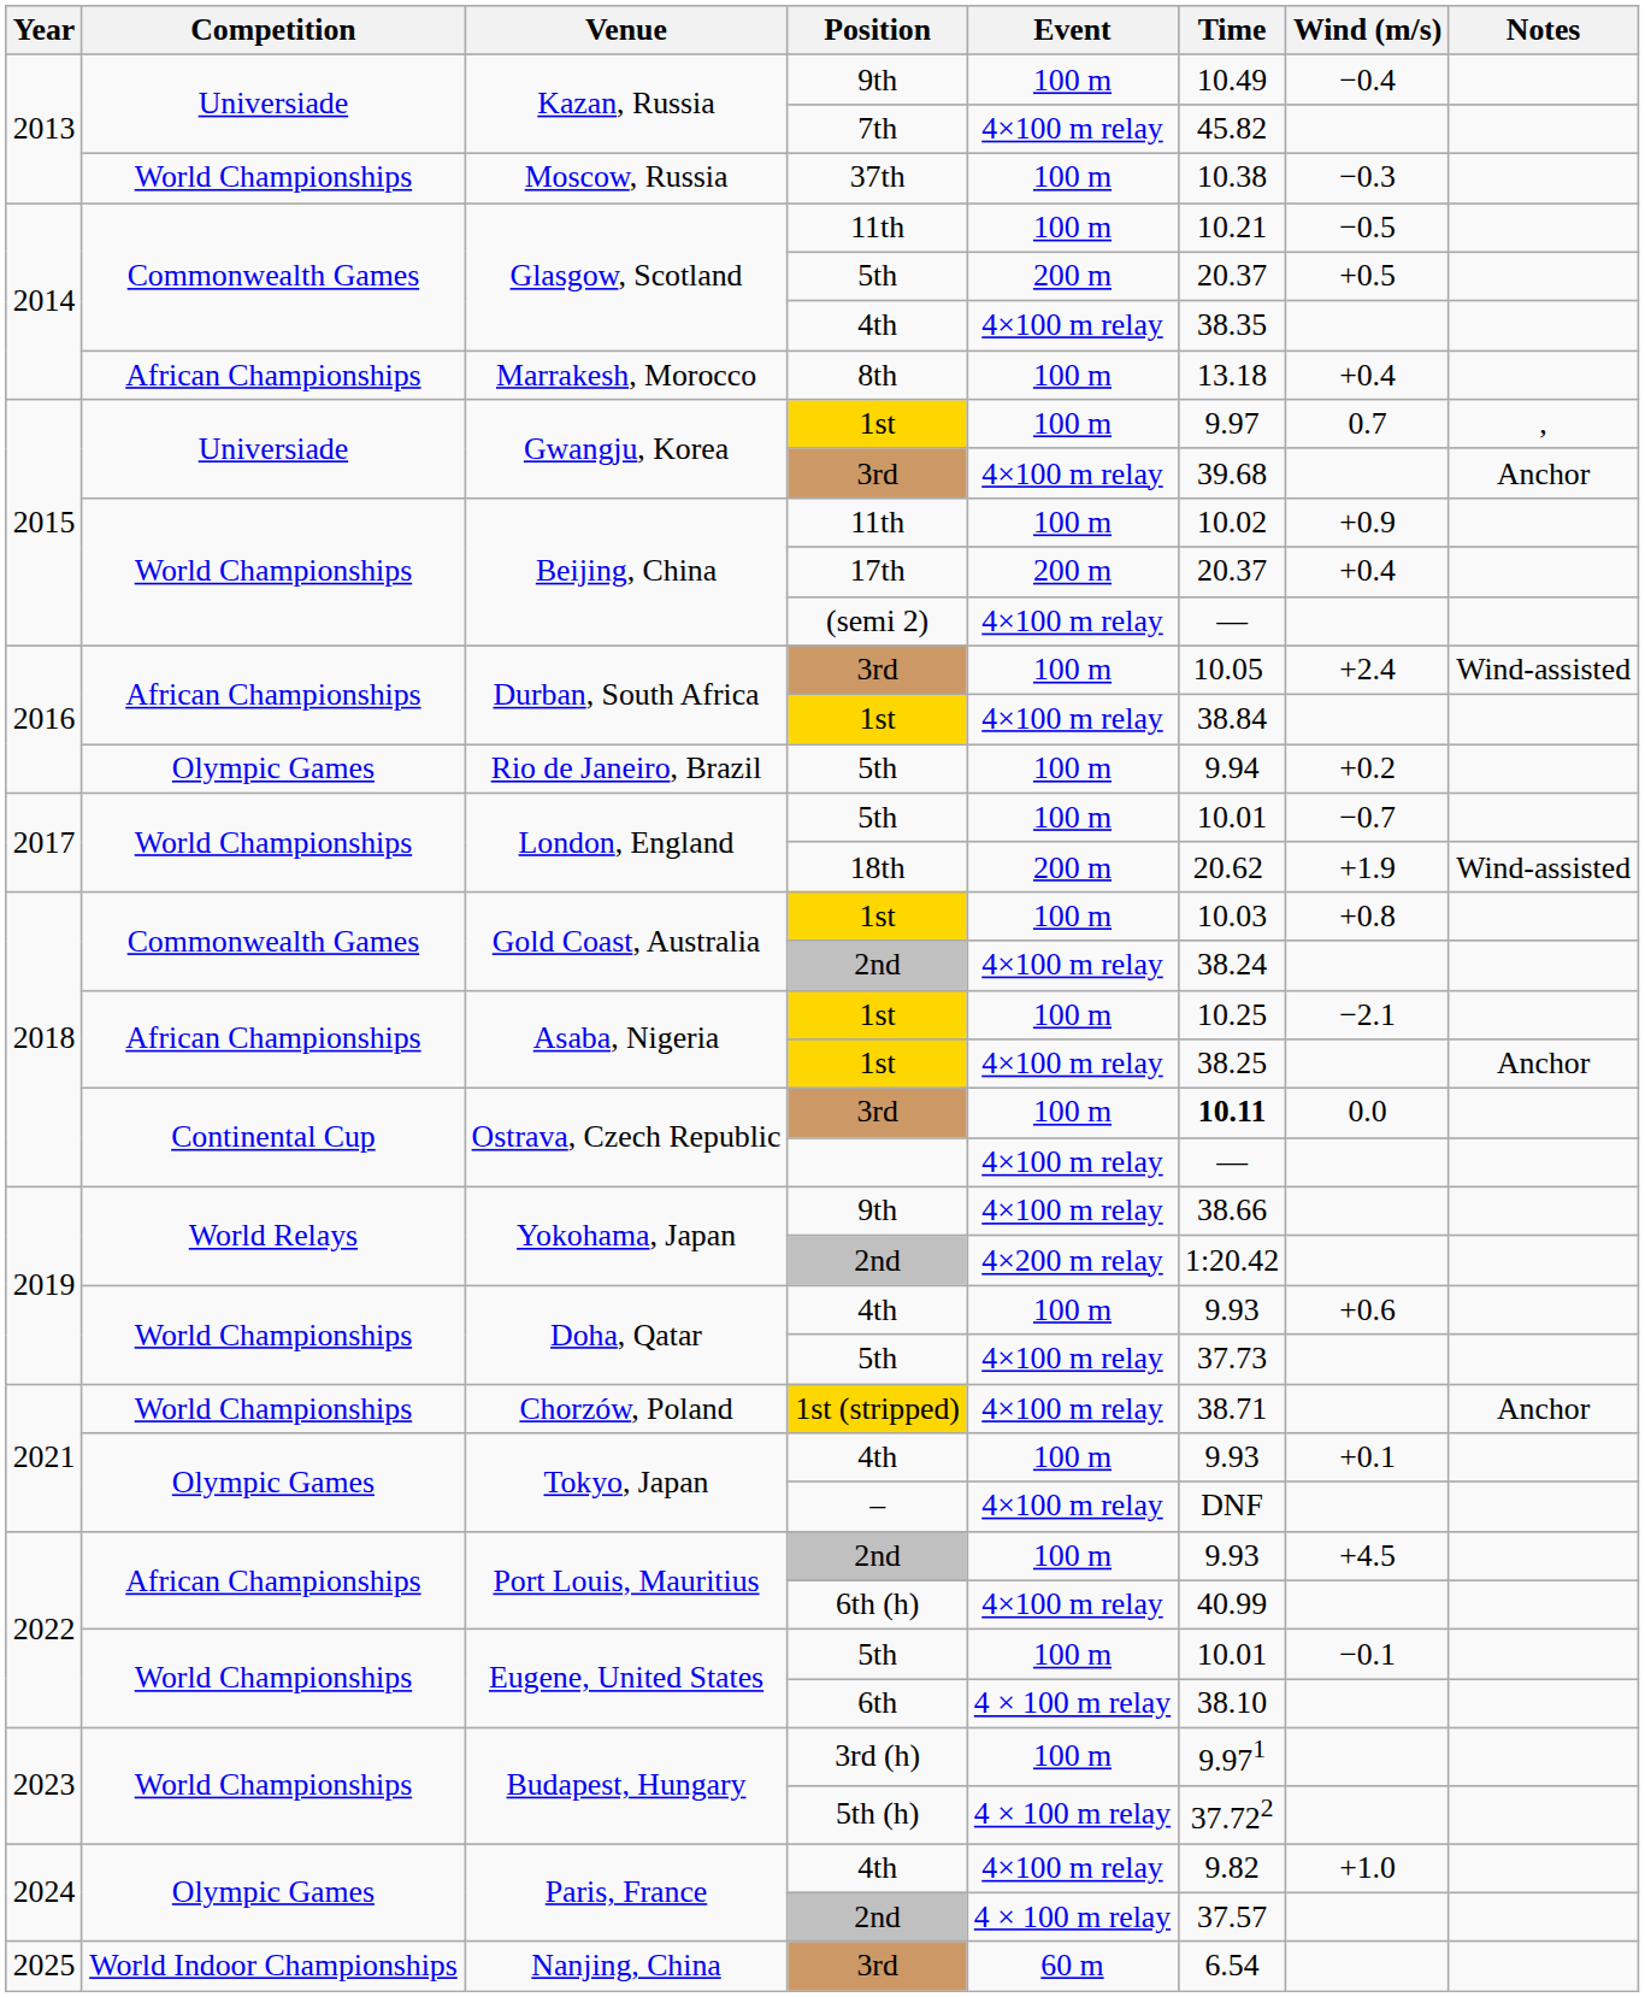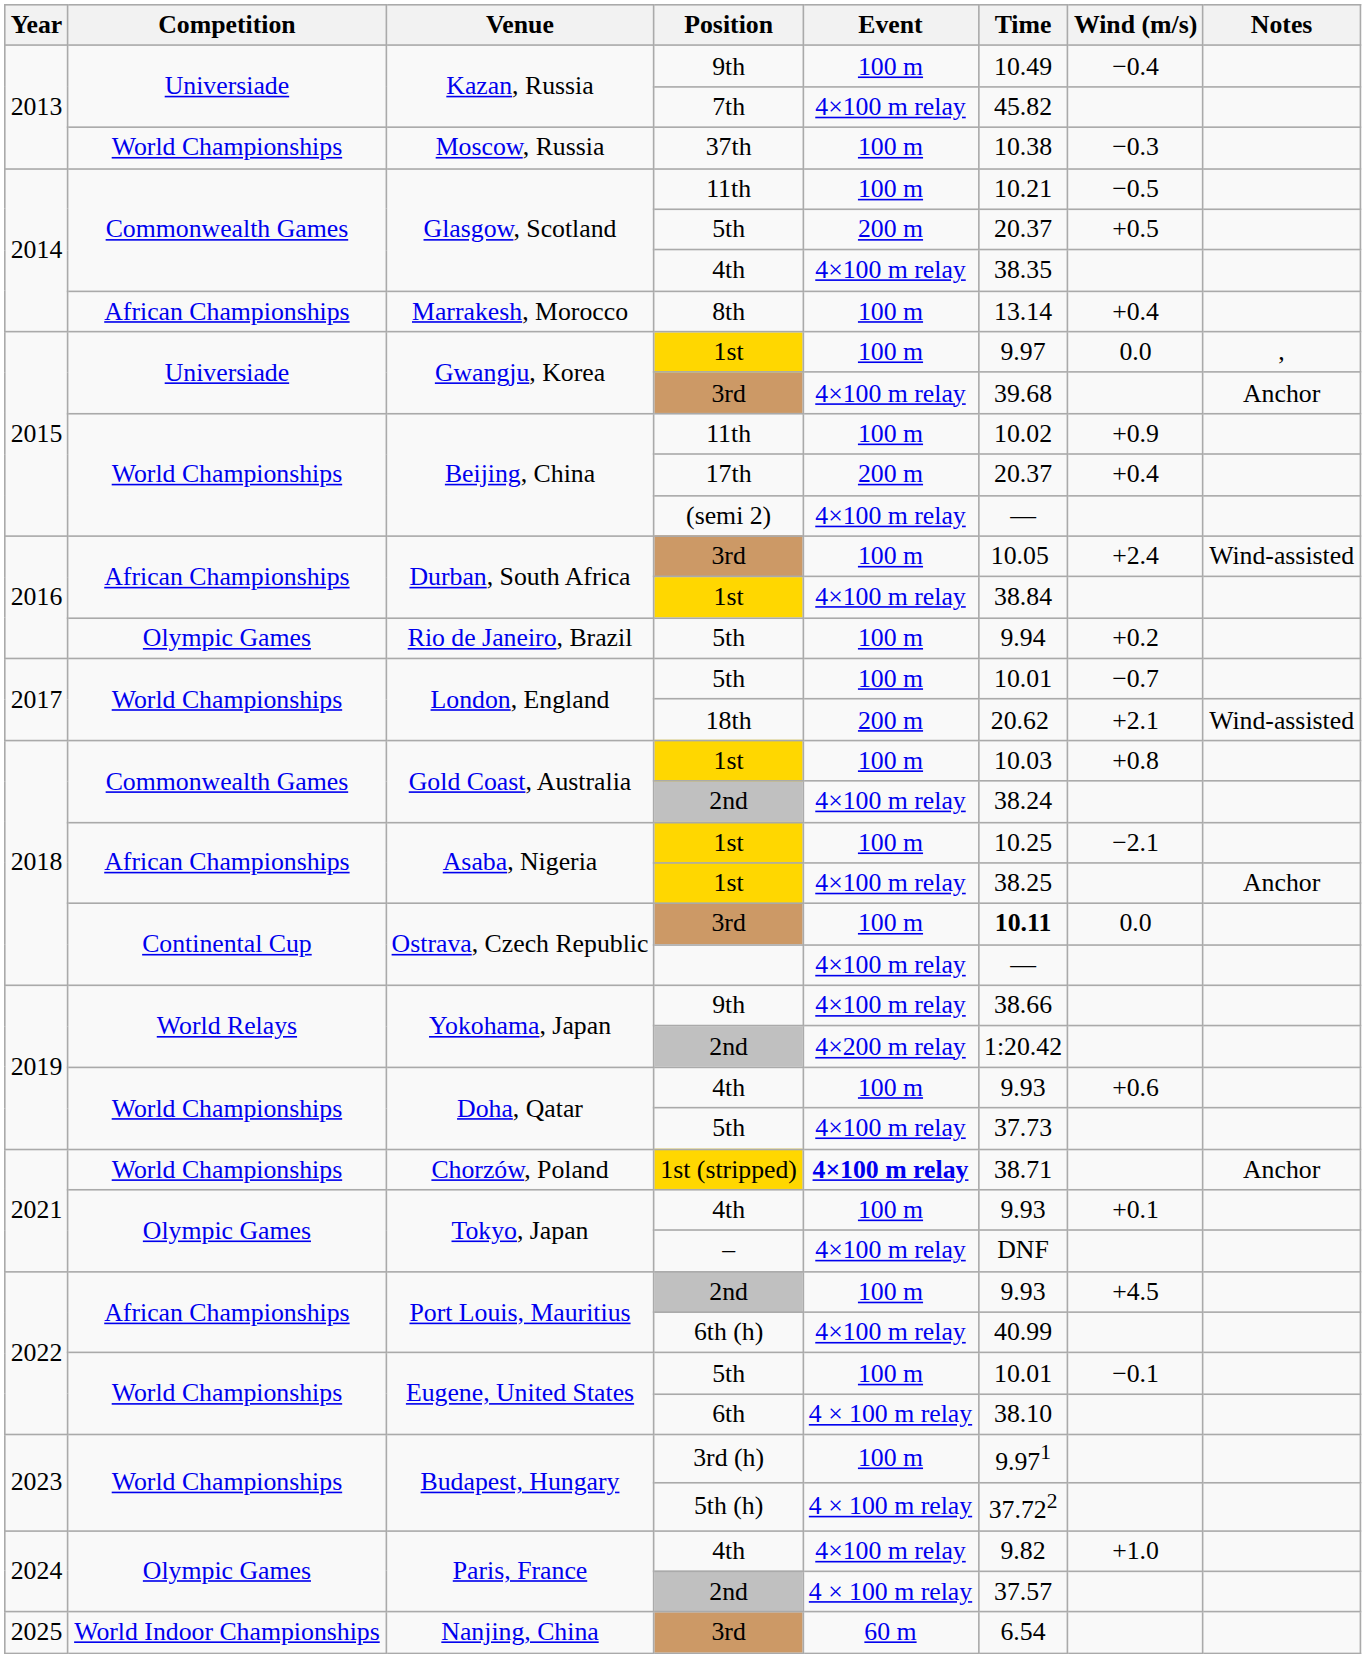Marrakesh, Morocco | Time: 13.18 -> 13.14
Gwangju, Korea / 1st | Wind (m/s): 0.7 -> 0.0
London, England / 18th | Wind (m/s): +1.9 -> +2.1
Chorzów, Poland | Event: normal -> bold
